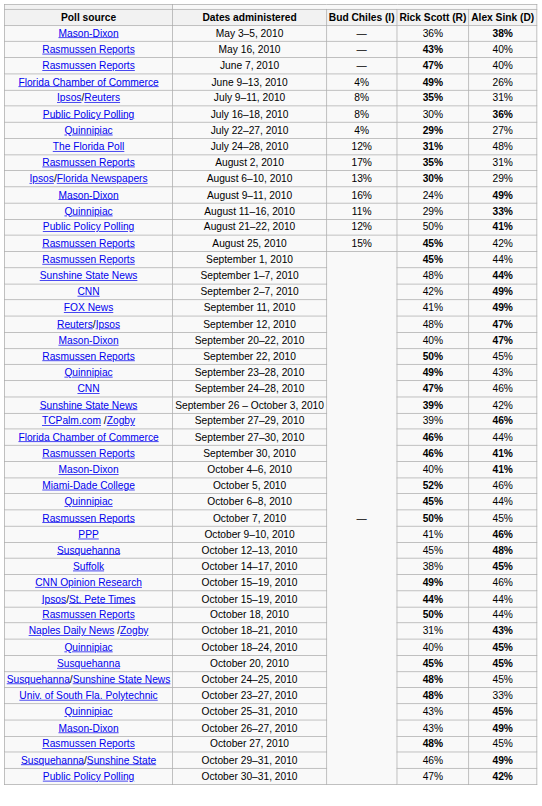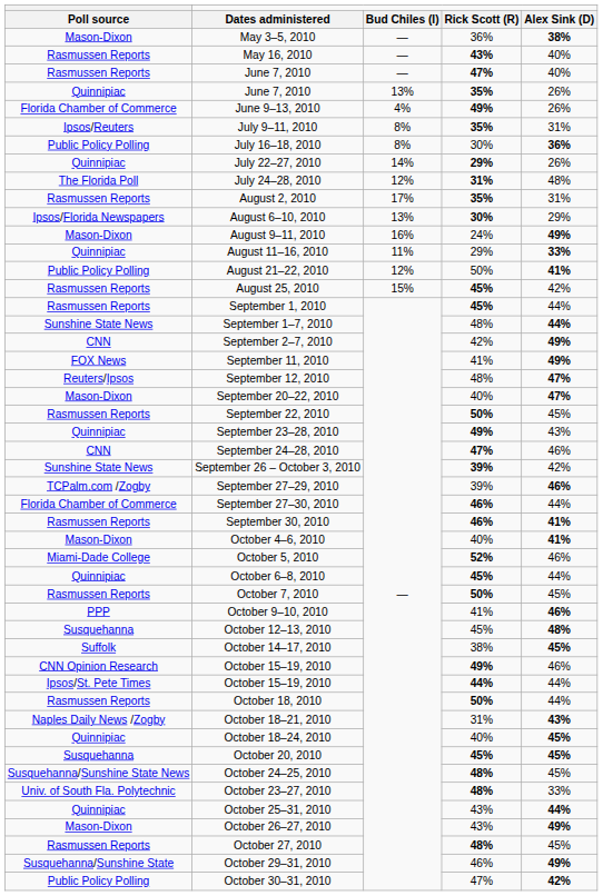+ row: Quinnipiac | June 7, 2010 | 13% | 35% | 26%
July 22–27, 2010 | Bud Chiles (I): 4% -> 14%
July 22–27, 2010 | Alex Sink (D): 27% -> 26%
October 25–31, 2010 | Alex Sink (D): 45% -> 44%
